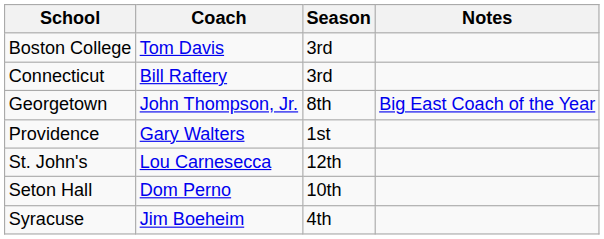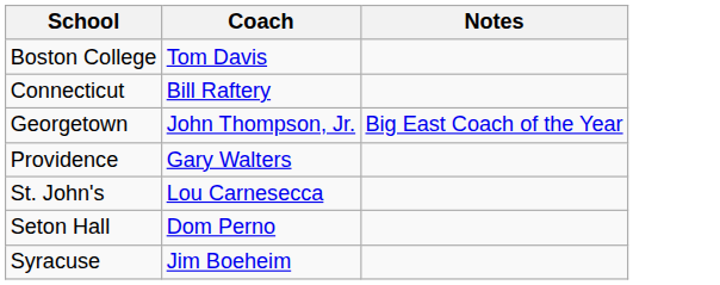- column: Season | 3rd | 3rd | 8th | 1st | 12th | 10th | 4th
